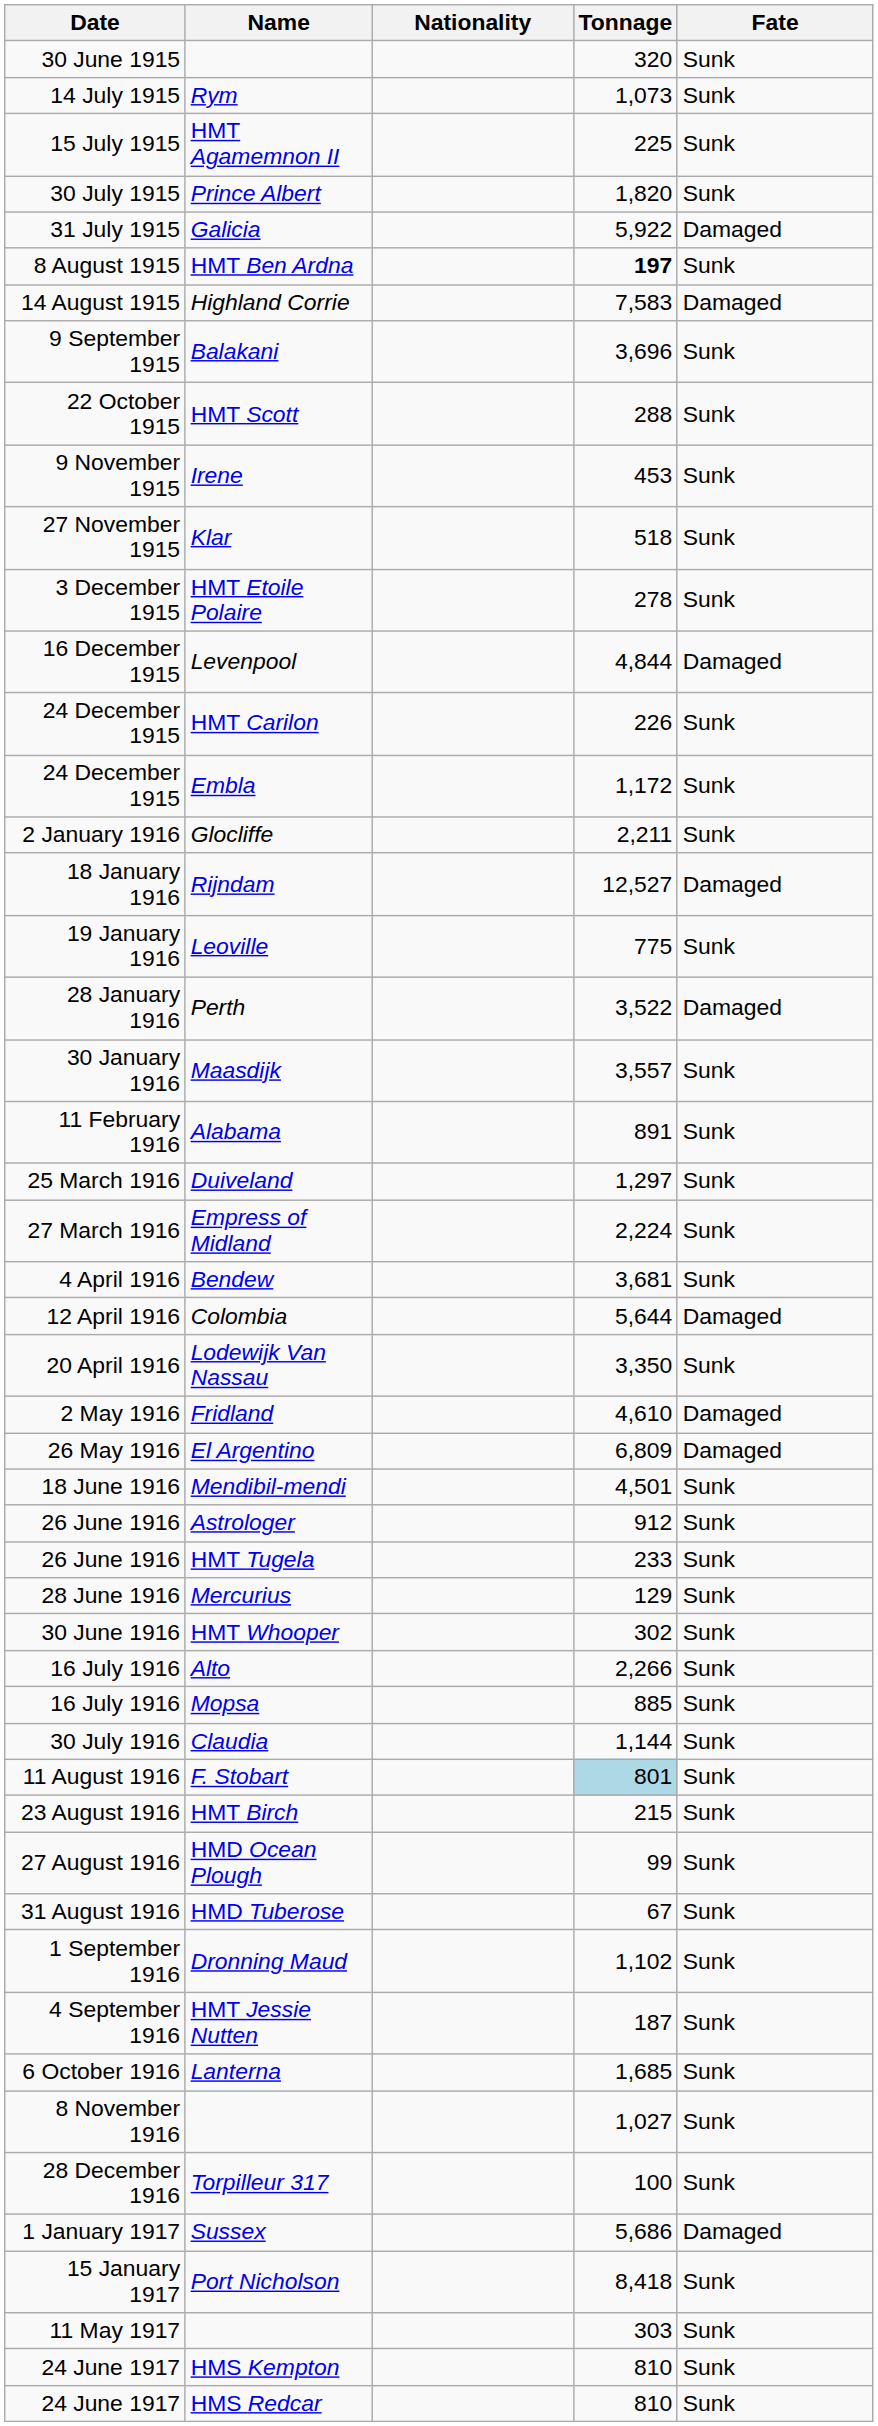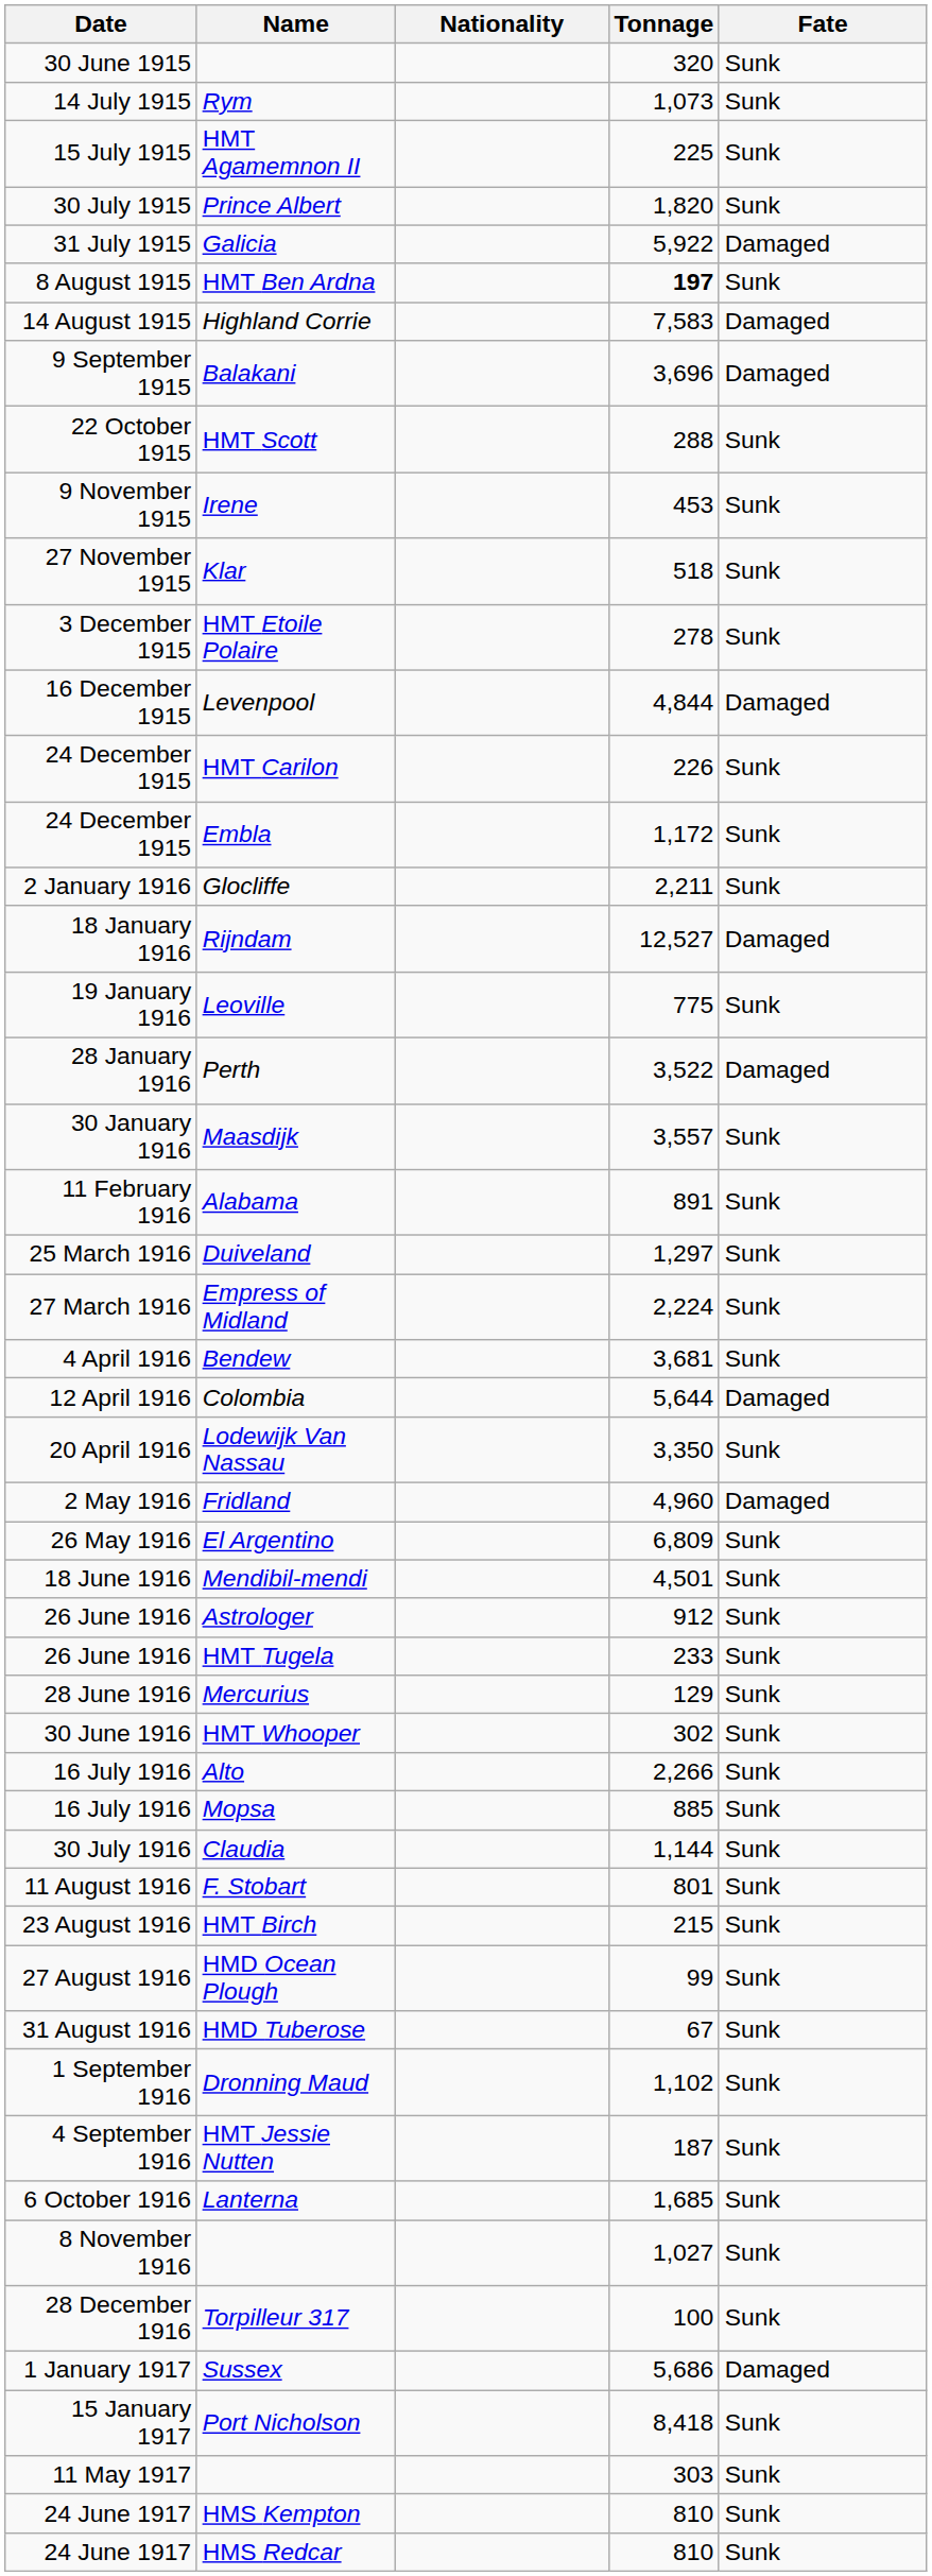Balakani | Fate: Sunk -> Damaged
Fridland | Tonnage: 4,610 -> 4,960
El Argentino | Fate: Damaged -> Sunk
F. Stobart | Tonnage: lightblue background -> no background
